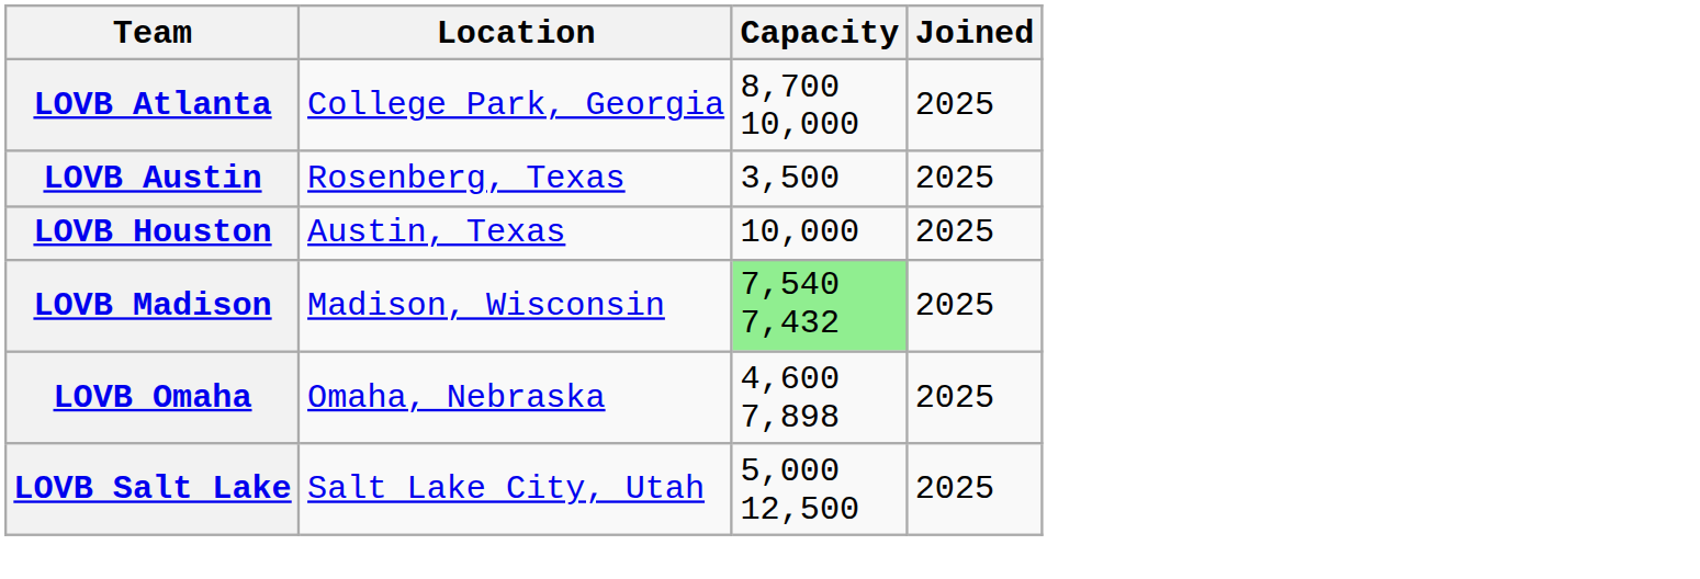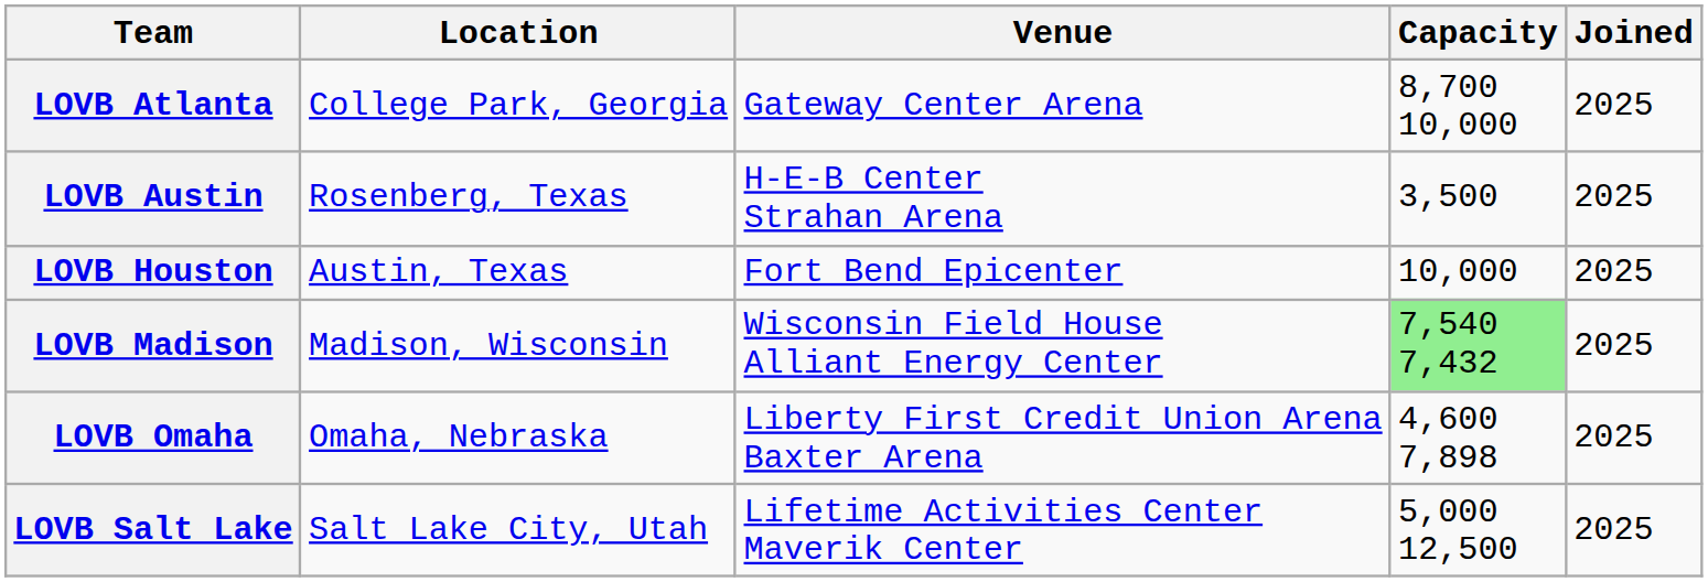+ column: Venue | Gateway Center Arena | H-E-B Center Strahan Arena | Fort Bend Epicenter | Wisconsin Field House Alliant Energy Center | Liberty First Credit Union Arena Baxter Arena | Lifetime Activities Center Maverik Center
